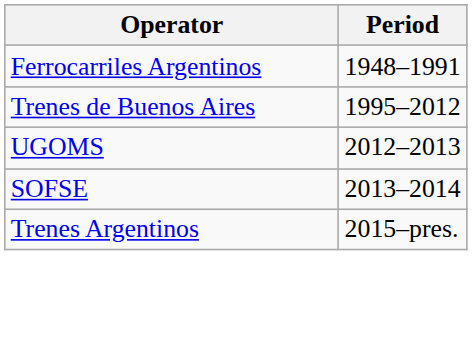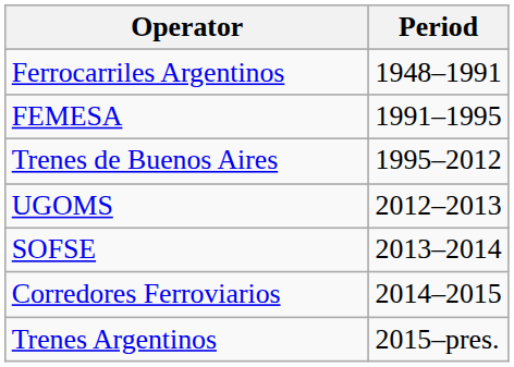+ row: FEMESA | 1991–1995
+ row: Corredores Ferroviarios | 2014–2015
